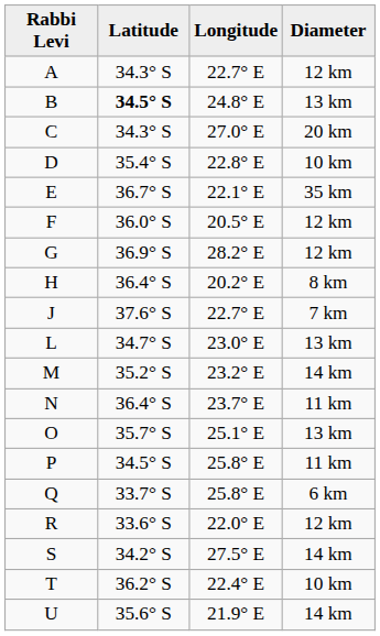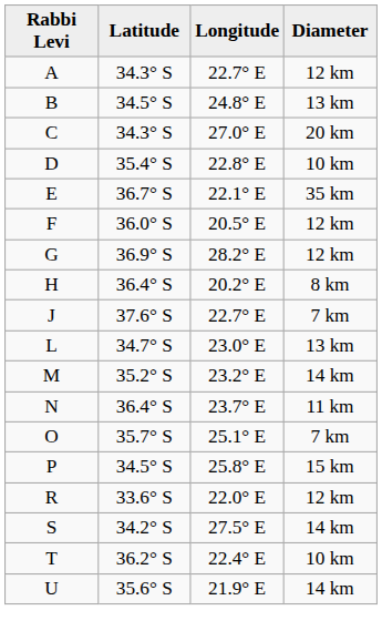B | Latitude: bold -> normal
O | Diameter: 13 km -> 7 km
P | Diameter: 11 km -> 15 km
- row: Q | 33.7° S | 25.8° E | 6 km
